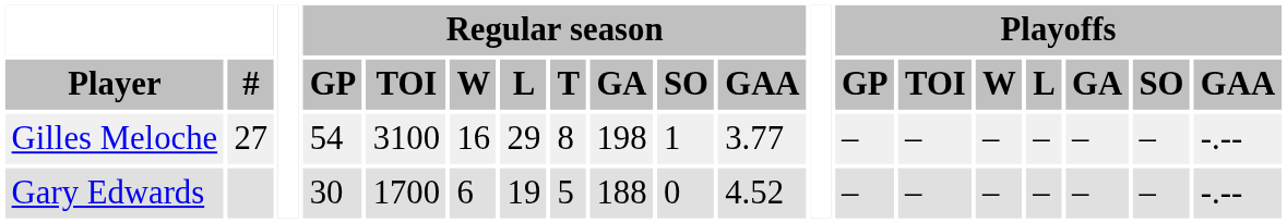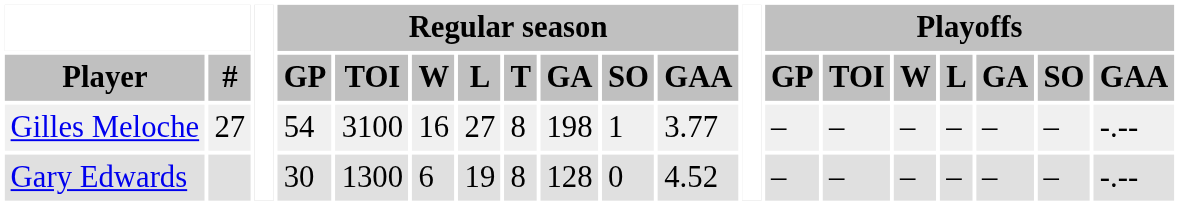Gilles Meloche | Regular season / L: 29 -> 27
Gary Edwards | Regular season / TOI: 1700 -> 1300
Gary Edwards | Regular season / T: 5 -> 8
Gary Edwards | Regular season / GA: 188 -> 128
